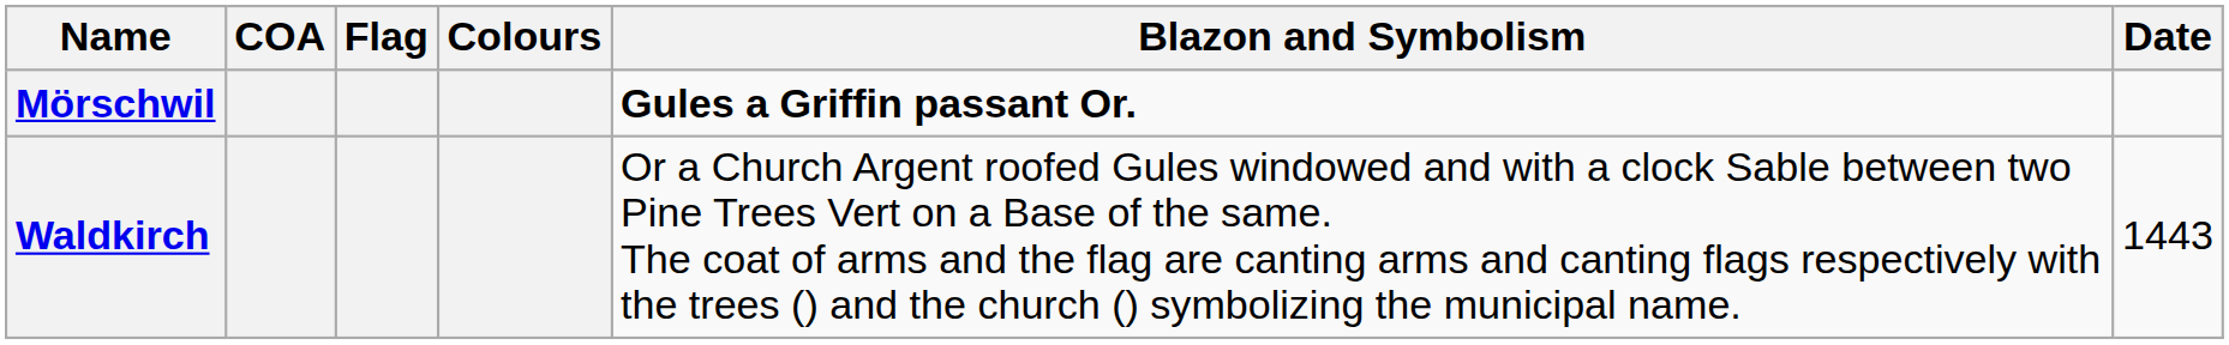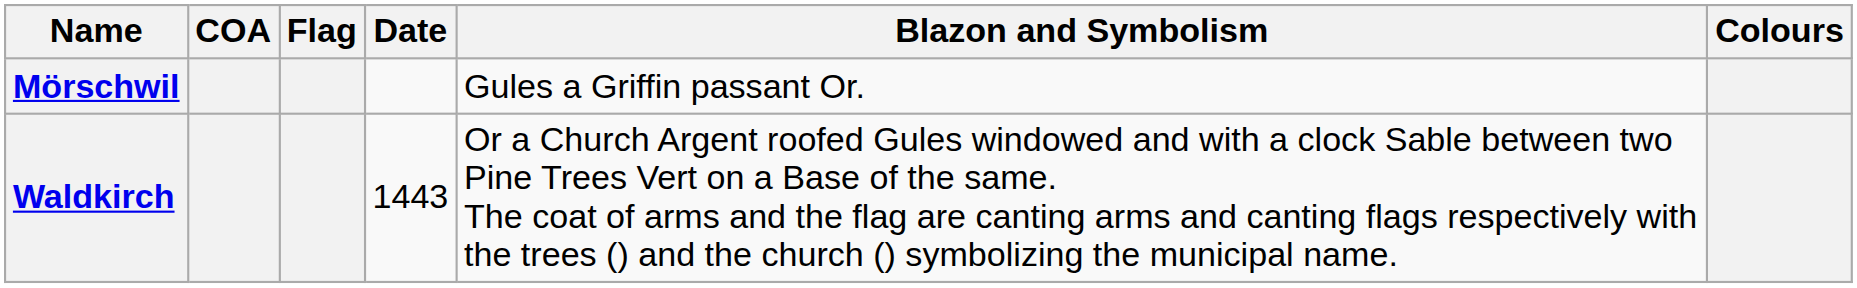columns swapped: Colours <-> Date
Mörschwil | Blazon and Symbolism: bold -> normal
